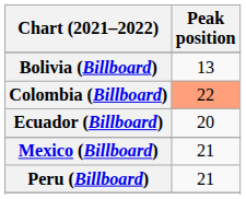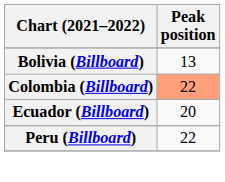- row: Mexico (Billboard) | 21
Peru (Billboard) | Peak position: 21 -> 22
